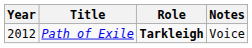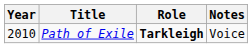Path of Exile | Year: 2012 -> 2010
